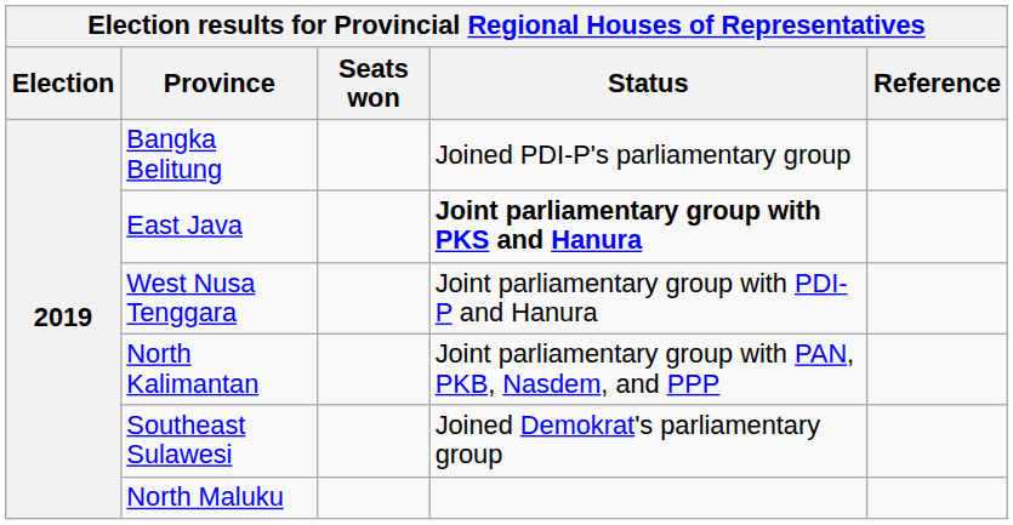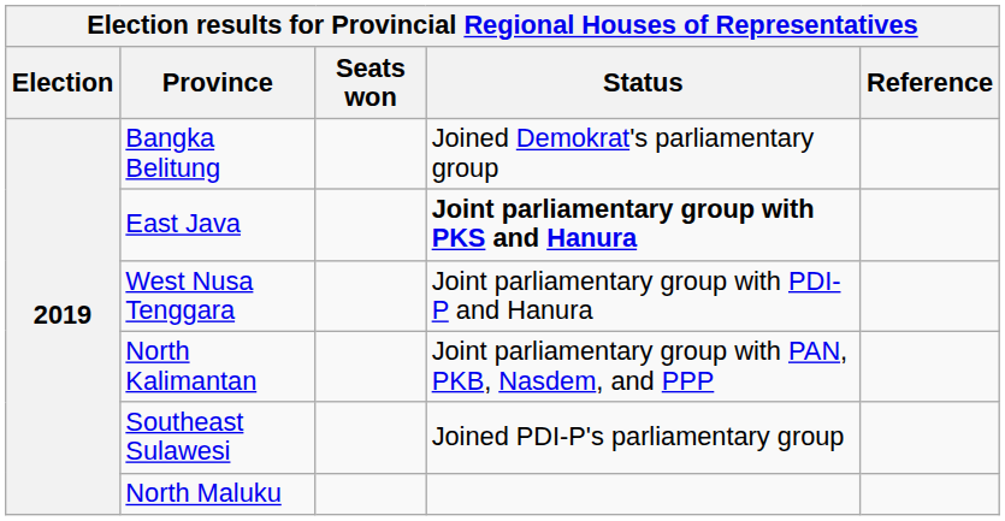Bangka Belitung | Status: Joined PDI-P's parliamentary group -> Joined Demokrat's parliamentary group
Southeast Sulawesi | Status: Joined Demokrat's parliamentary group -> Joined PDI-P's parliamentary group
